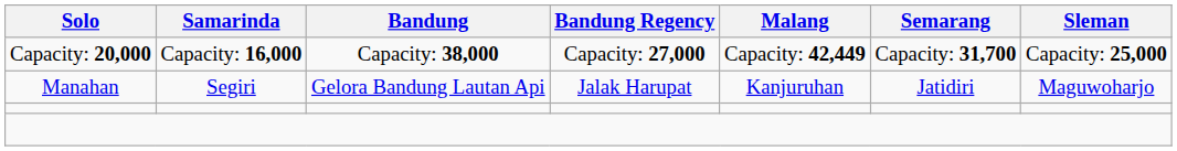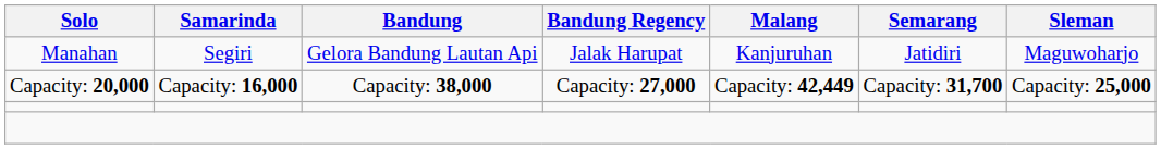rows swapped: Manahan <-> Capacity: 20,000
